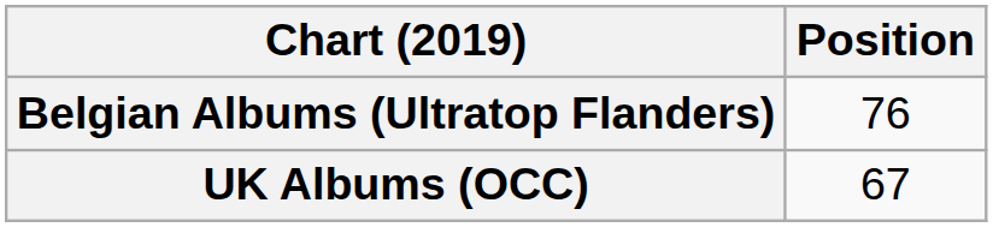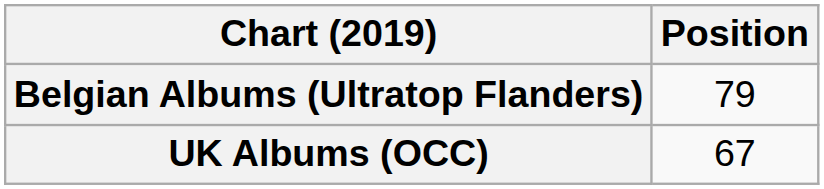Belgian Albums (Ultratop Flanders) | Position: 76 -> 79
